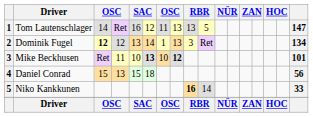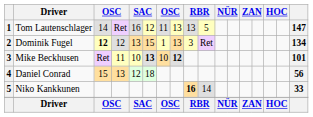Dominik Fugel | column 6: 14 -> 15
Daniel Conrad | column 5: 15 -> 12
